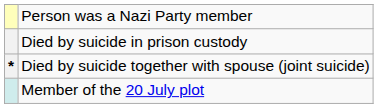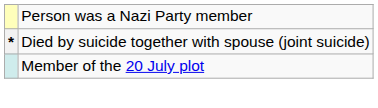- row: Died by suicide in prison custody
